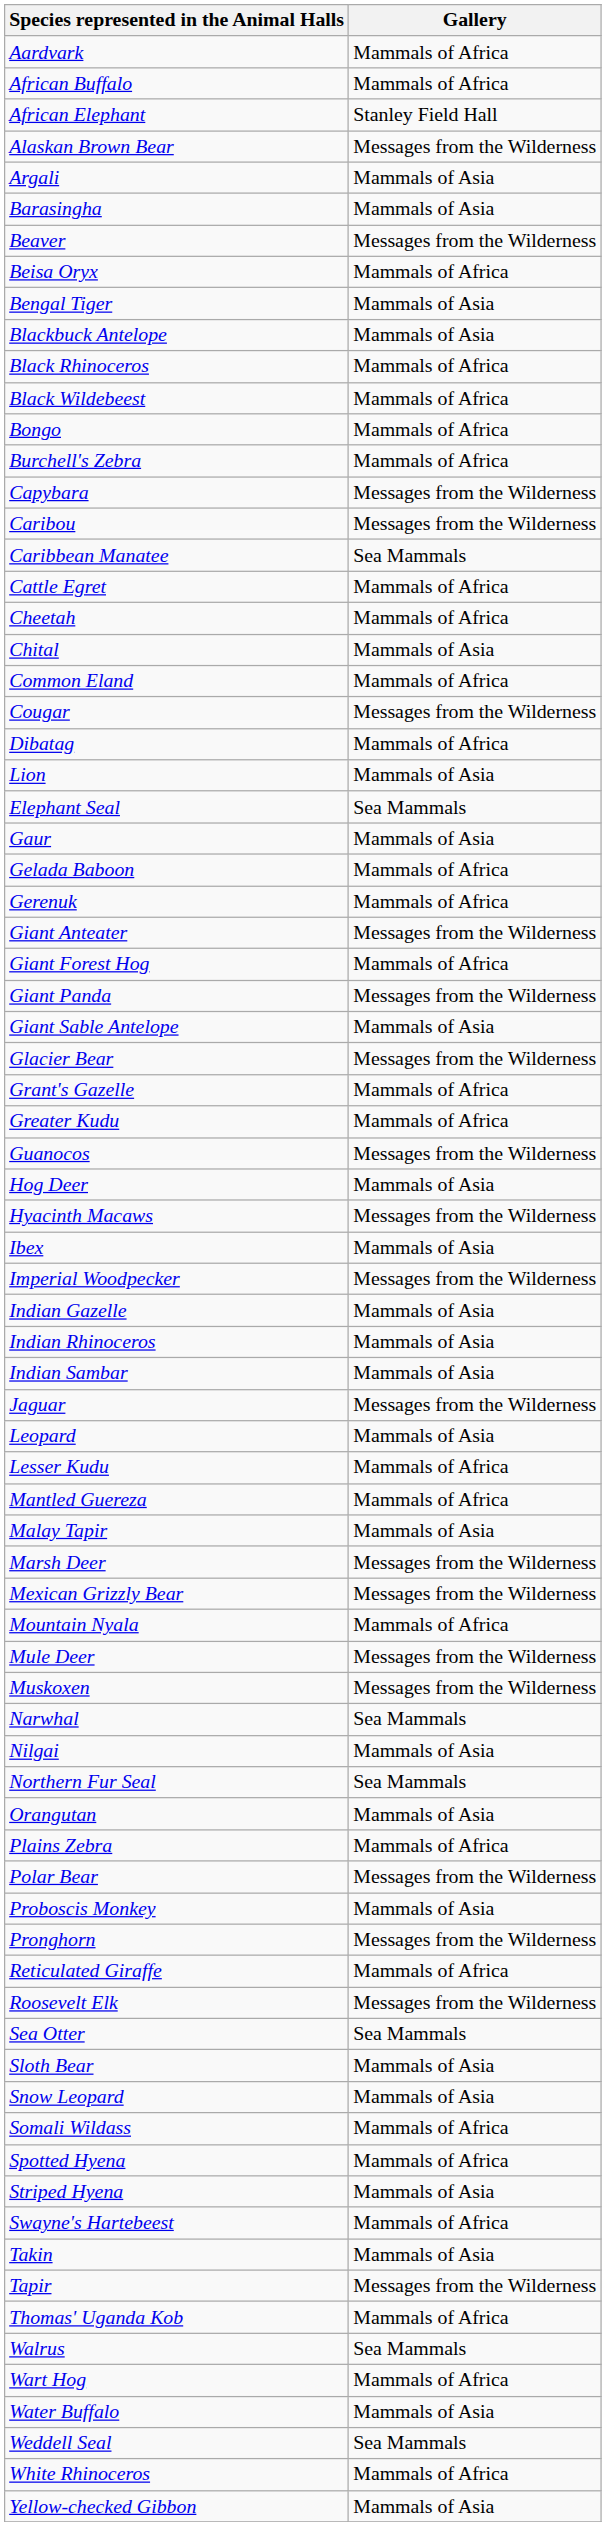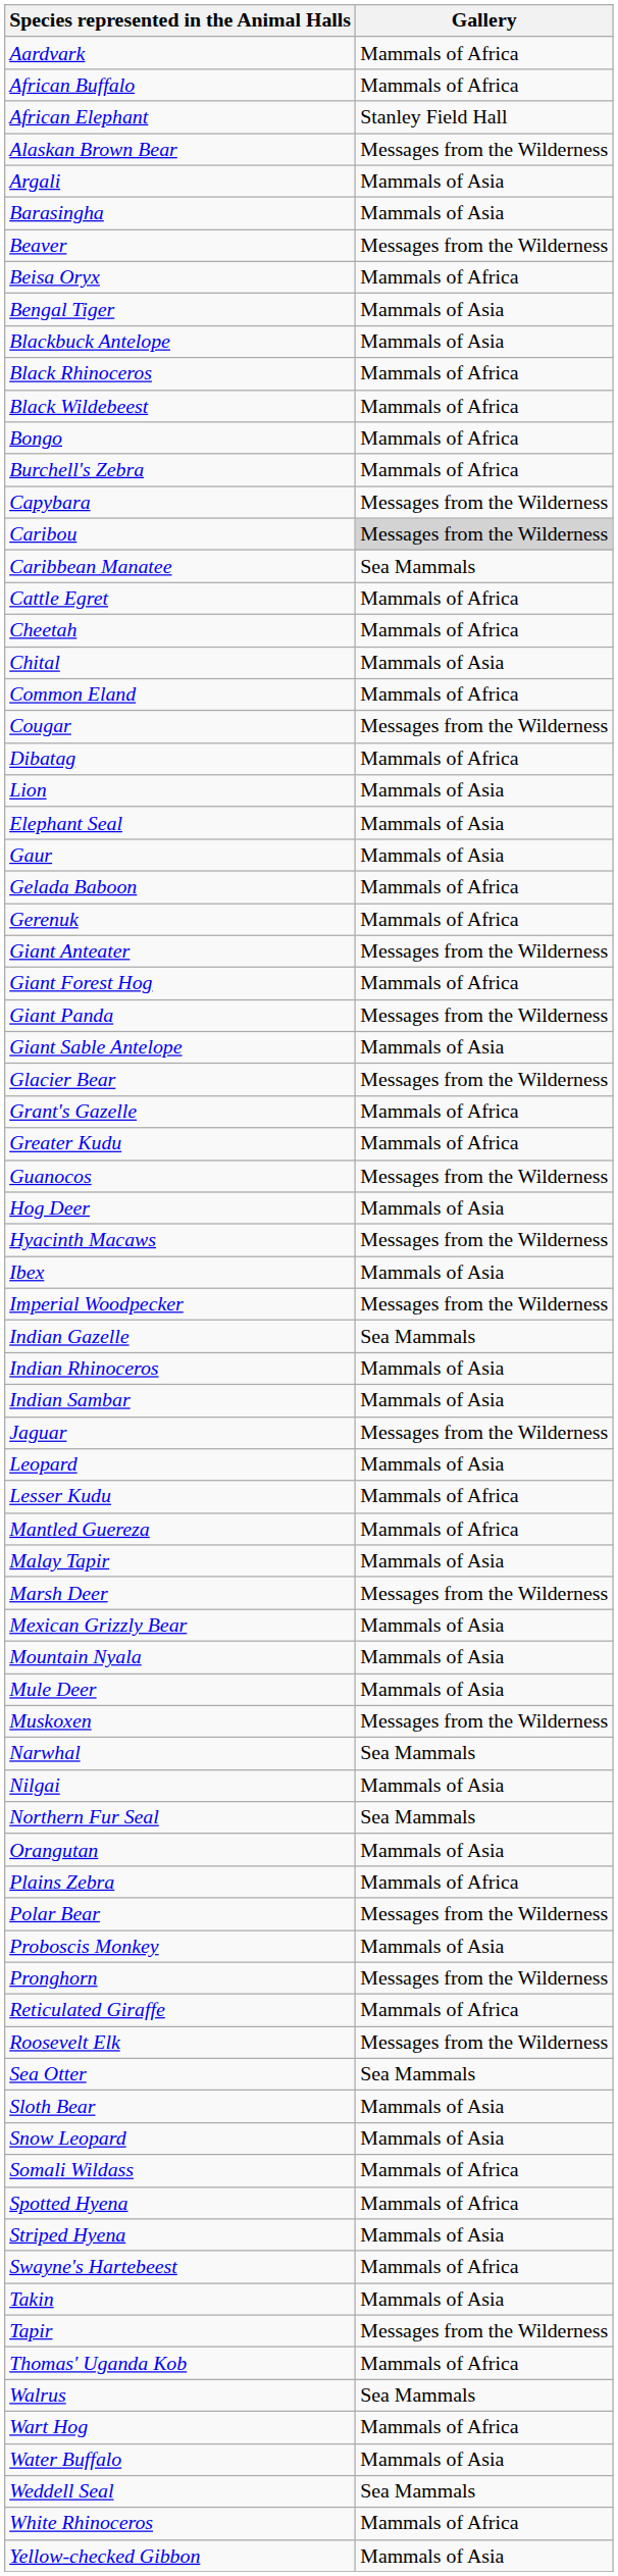Caribou | Gallery: no background -> lightgrey background
Elephant Seal | Gallery: Sea Mammals -> Mammals of Asia
Indian Gazelle | Gallery: Mammals of Asia -> Sea Mammals
Mexican Grizzly Bear | Gallery: Messages from the Wilderness -> Mammals of Asia
Mountain Nyala | Gallery: Mammals of Africa -> Mammals of Asia
Mule Deer | Gallery: Messages from the Wilderness -> Mammals of Asia
